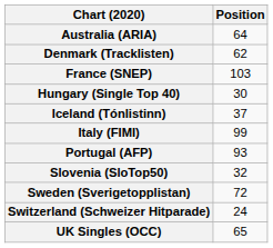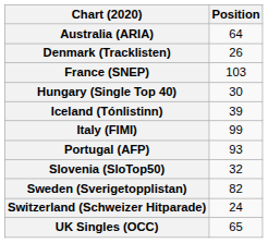Denmark (Tracklisten) | Position: 62 -> 26
Iceland (Tónlistinn) | Position: 37 -> 39
Sweden (Sverigetopplistan) | Position: 72 -> 82
